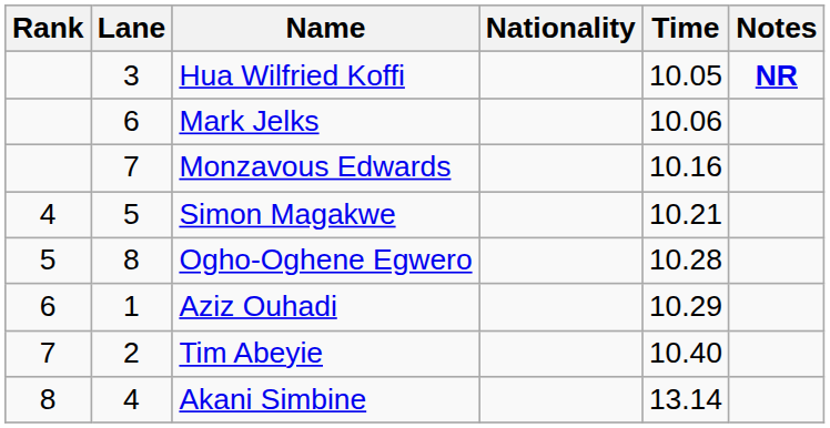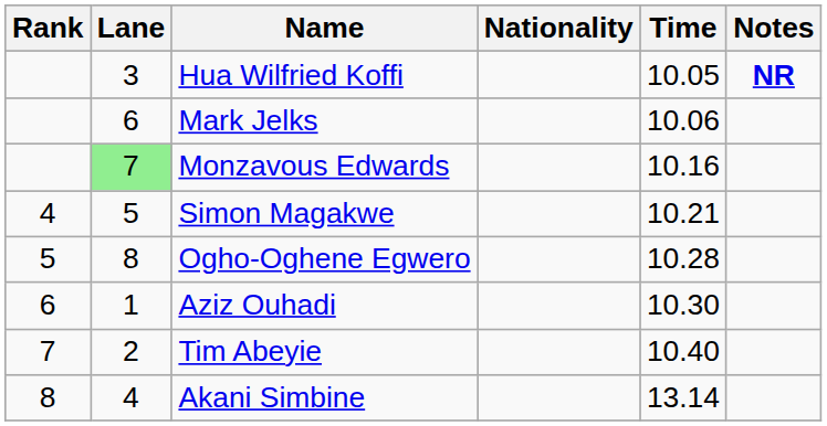Monzavous Edwards | Lane: no background -> lightgreen background
Aziz Ouhadi | Time: 10.29 -> 10.30
